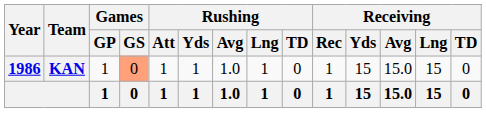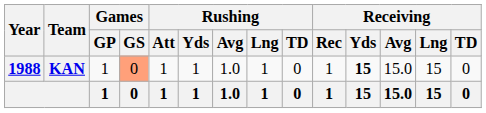KAN | Year: 1986 -> 1988
KAN | Receiving / Yds: normal -> bold
